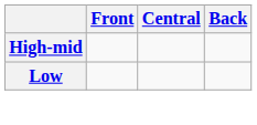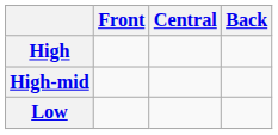+ row: High
